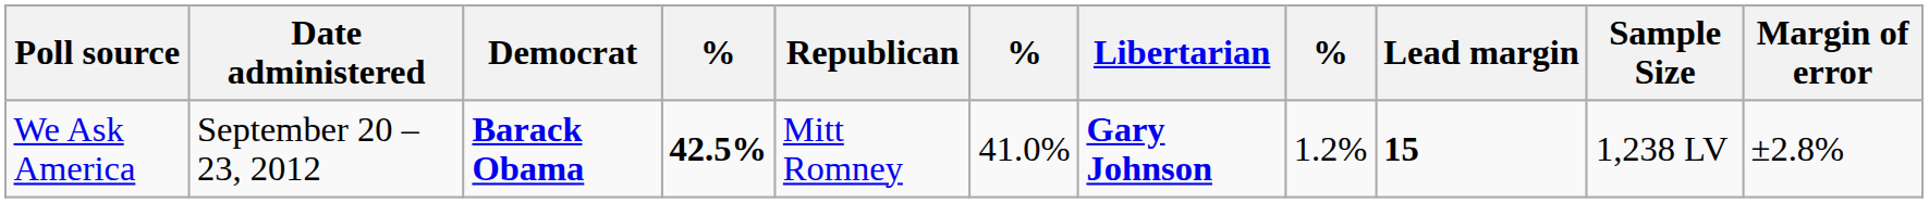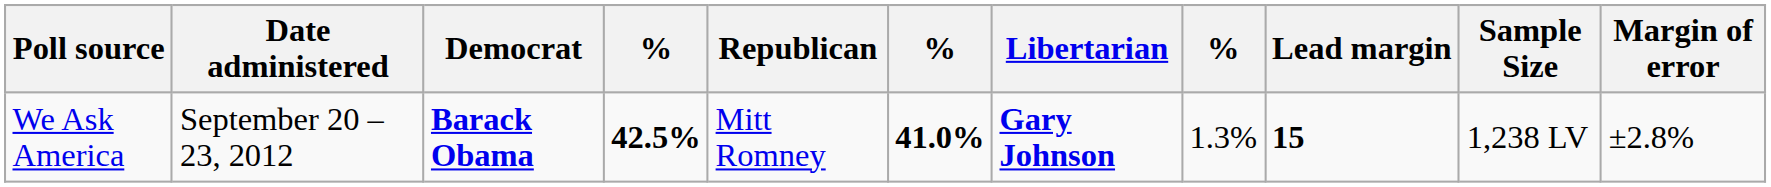We Ask America | column 6: normal -> bold
We Ask America | column 8: 1.2% -> 1.3%
